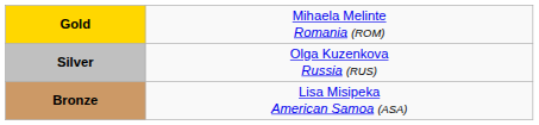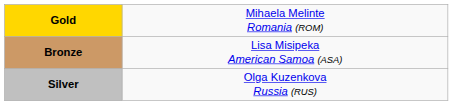rows swapped: Silver <-> Bronze
